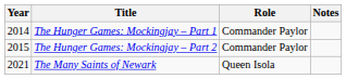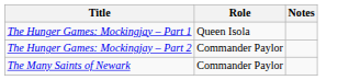- column: Year | 2014 | 2015 | 2021
The Hunger Games: Mockingjay – Part 1 | Role: Commander Paylor -> Queen Isola
The Many Saints of Newark | Role: Queen Isola -> Commander Paylor
